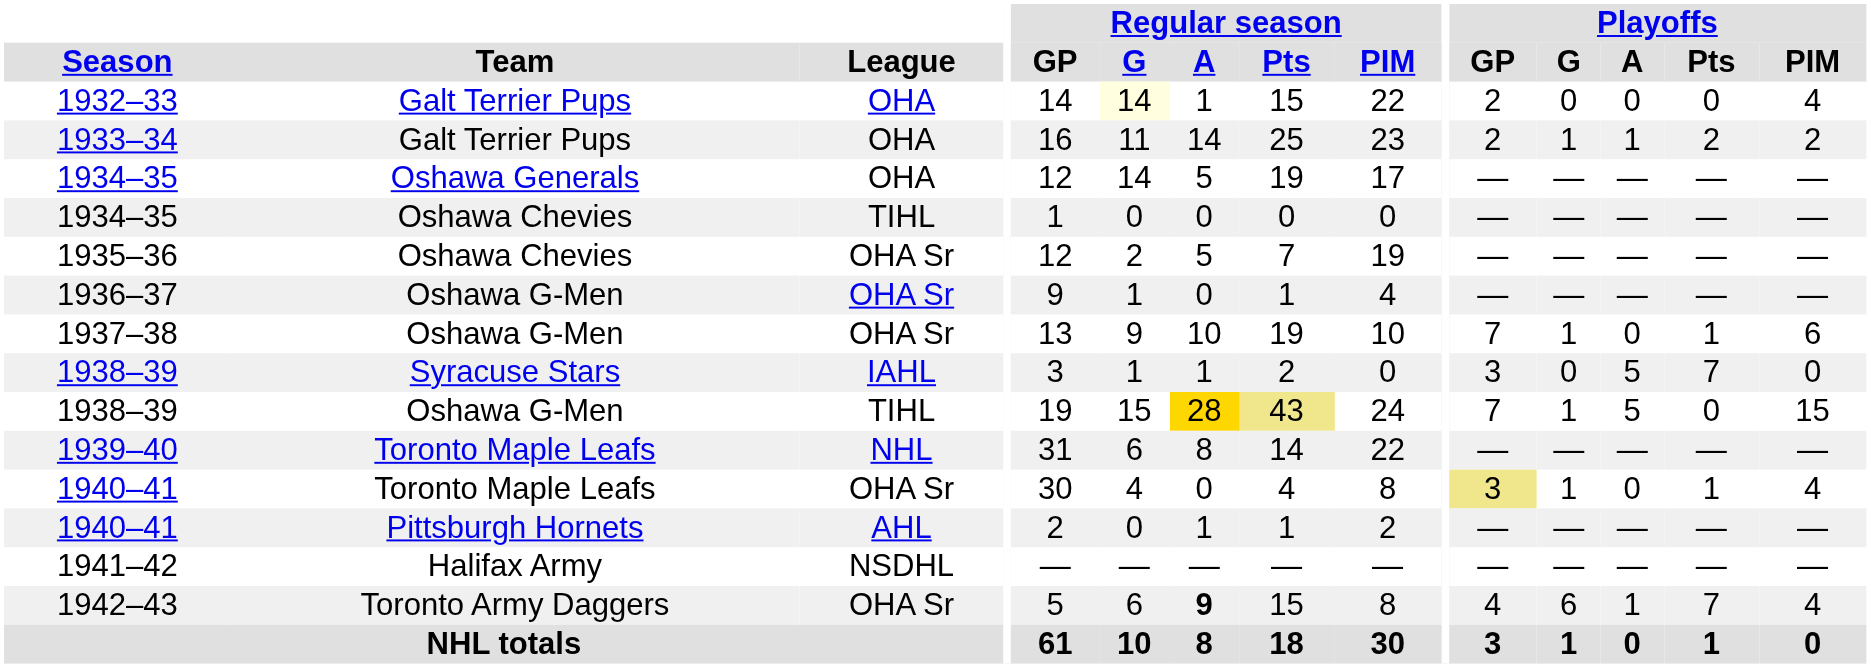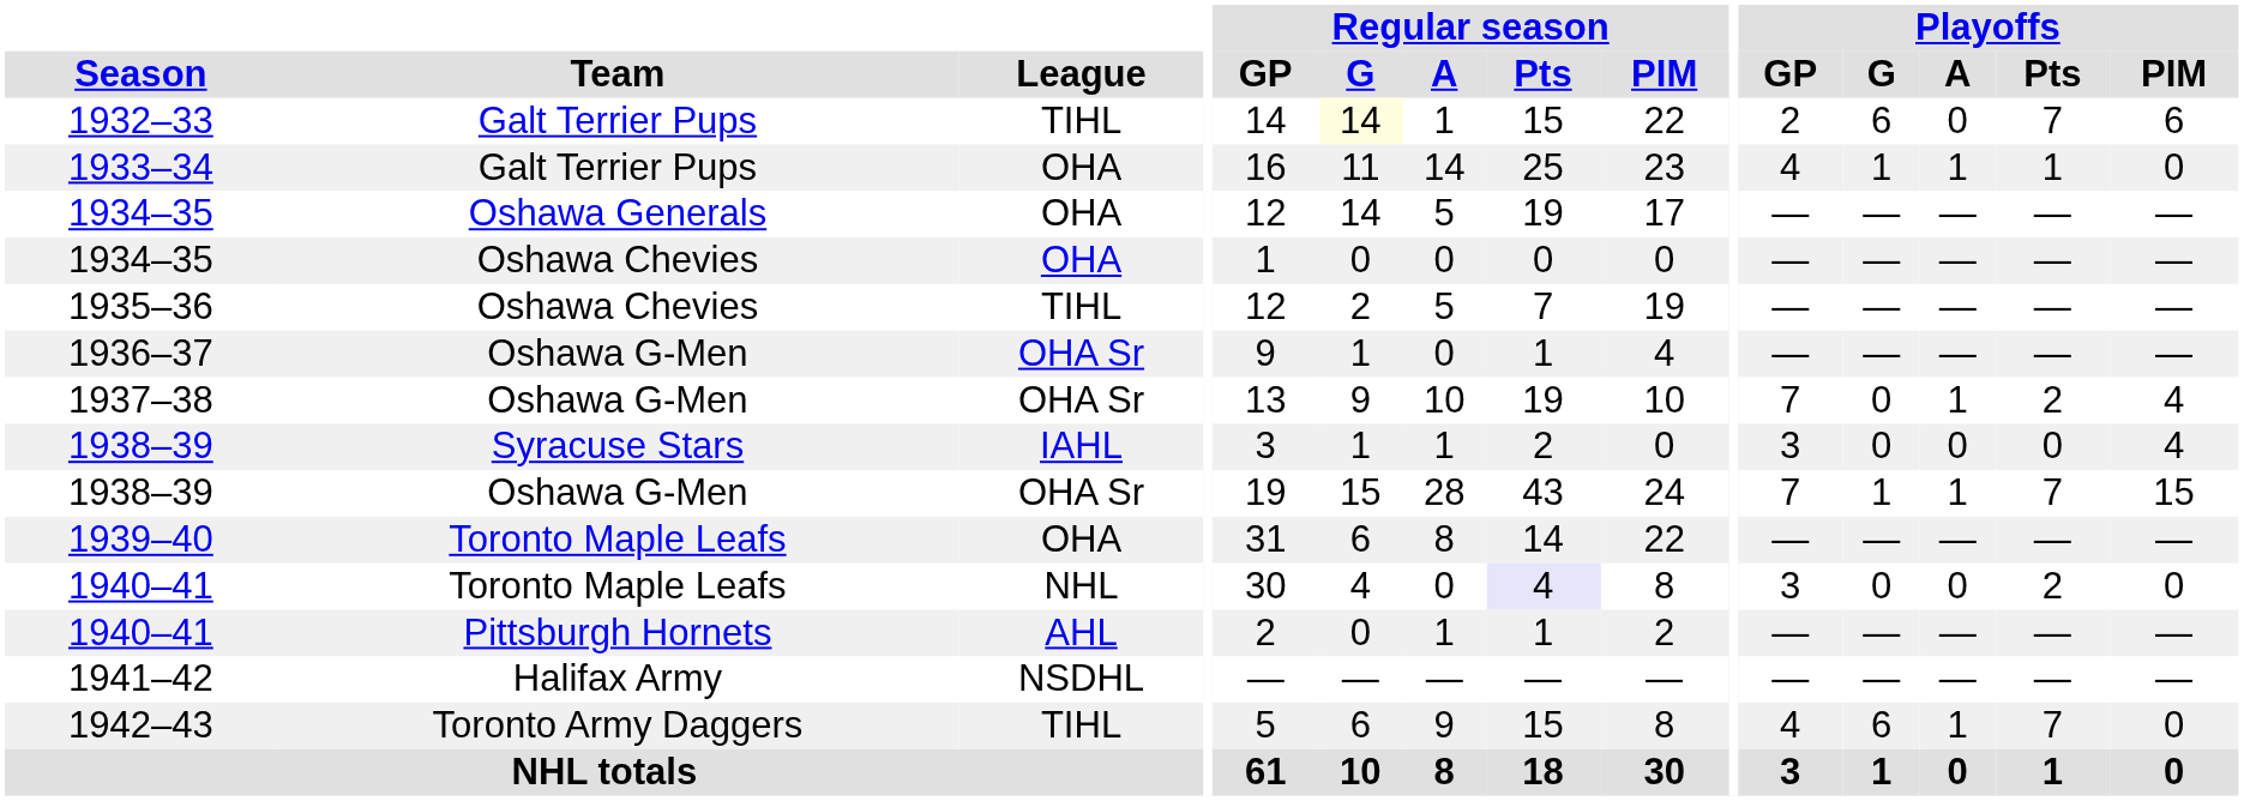1932–33 | League: OHA -> TIHL
1932–33 | Playoffs / G: 0 -> 6
1932–33 | Playoffs / Pts: 0 -> 7
1932–33 | Playoffs / PIM: 4 -> 6
1933–34 | Playoffs / GP: 2 -> 4
1933–34 | Playoffs / Pts: 2 -> 1
1933–34 | Playoffs / PIM: 2 -> 0
1934–35 / Oshawa Chevies | League: TIHL -> OHA
1935–36 | League: OHA Sr -> TIHL
1937–38 | Playoffs / G: 1 -> 0
1937–38 | Playoffs / A: 0 -> 1
1937–38 | Playoffs / Pts: 1 -> 2
1937–38 | Playoffs / PIM: 6 -> 4
1938–39 / Syracuse Stars | Playoffs / A: 5 -> 0
1938–39 / Syracuse Stars | Playoffs / Pts: 7 -> 0
1938–39 / Syracuse Stars | Playoffs / PIM: 0 -> 4
1938–39 / Oshawa G-Men | League: TIHL -> OHA Sr
1938–39 / Oshawa G-Men | Regular season / A: gold background -> no background
1938–39 / Oshawa G-Men | Regular season / Pts: khaki background -> no background
1938–39 / Oshawa G-Men | Playoffs / A: 5 -> 1
1938–39 / Oshawa G-Men | Playoffs / Pts: 0 -> 7
1939–40 | League: NHL -> OHA
1940–41 / Toronto Maple Leafs | League: OHA Sr -> NHL
1940–41 / Toronto Maple Leafs | Regular season / Pts: no background -> lavender background
1940–41 / Toronto Maple Leafs | Playoffs / GP: khaki background -> no background
1940–41 / Toronto Maple Leafs | Playoffs / G: 1 -> 0
1940–41 / Toronto Maple Leafs | Playoffs / Pts: 1 -> 2
1940–41 / Toronto Maple Leafs | Playoffs / PIM: 4 -> 0
1942–43 | League: OHA Sr -> TIHL
1942–43 | Regular season / A: bold -> normal
1942–43 | Playoffs / PIM: 4 -> 0
